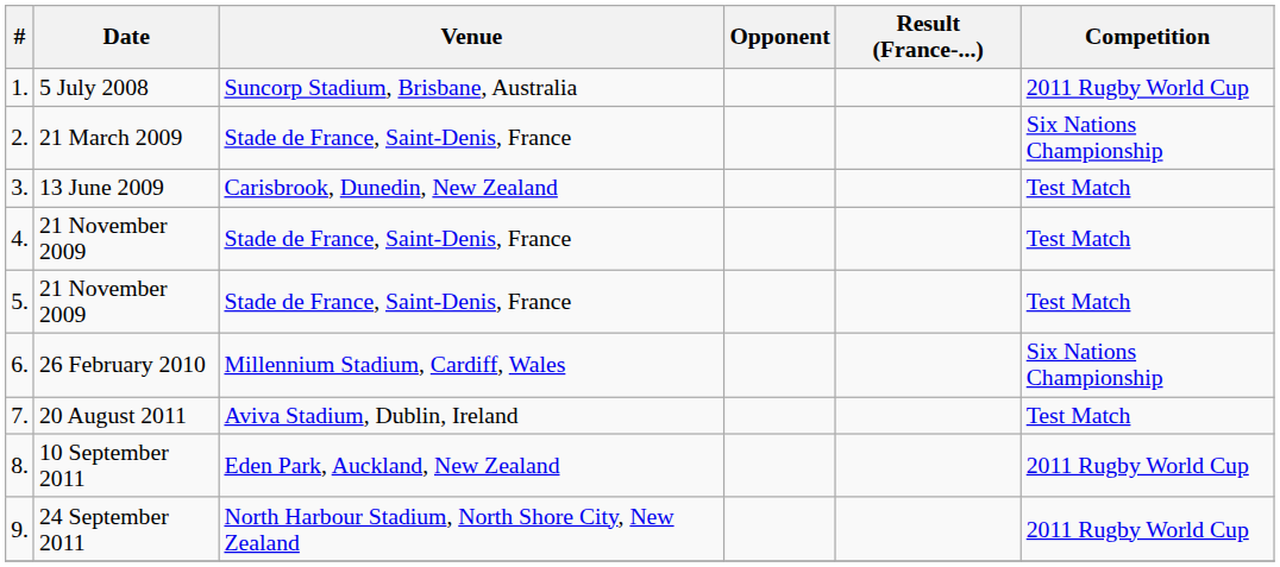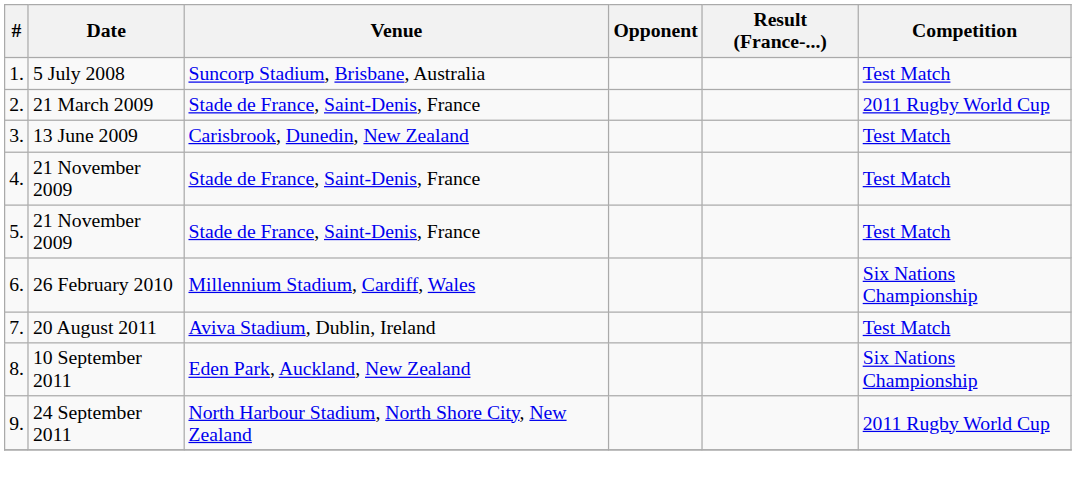1. | Competition: 2011 Rugby World Cup -> Test Match
2. | Competition: Six Nations Championship -> 2011 Rugby World Cup
8. | Competition: 2011 Rugby World Cup -> Six Nations Championship
